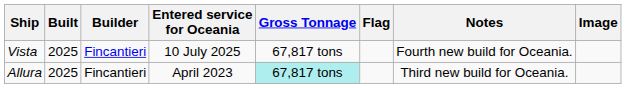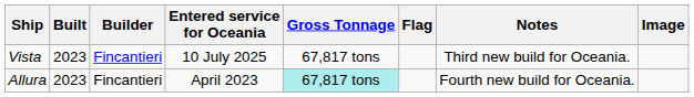Vista | Built: 2025 -> 2023
Vista | Notes: Fourth new build for Oceania. -> Third new build for Oceania.
Allura | Built: 2025 -> 2023
Allura | Notes: Third new build for Oceania. -> Fourth new build for Oceania.
